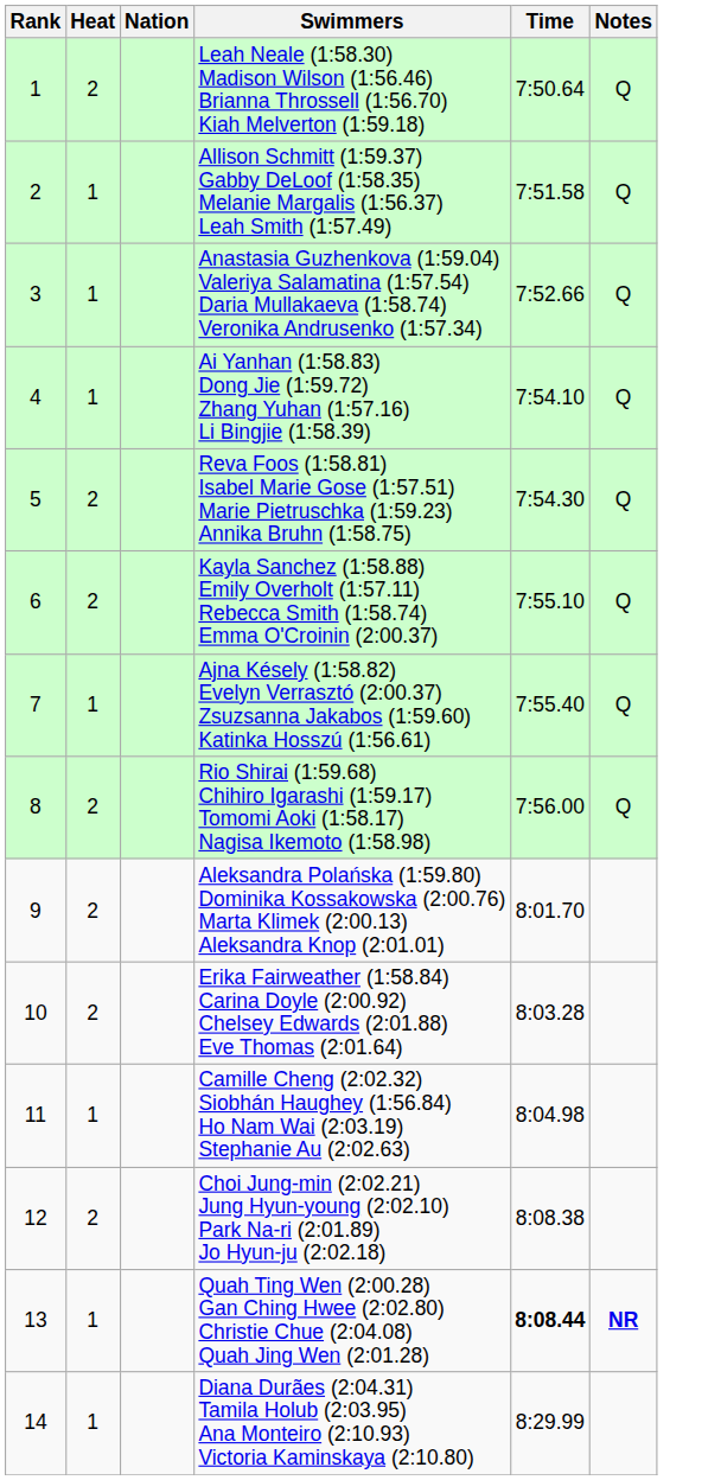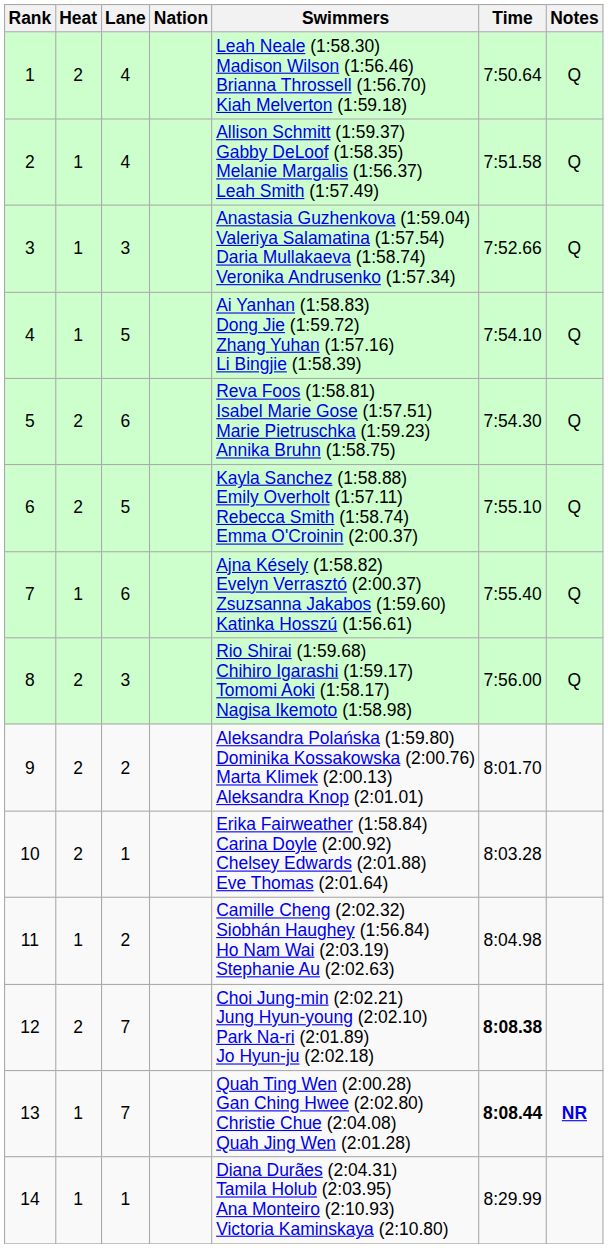+ column: Lane | 4 | 4 | 3 | 5 | 6 | 5 | 6 | 3 | 2 | 1 | 2 | 7 | 7 | 1
12 | Time: normal -> bold
